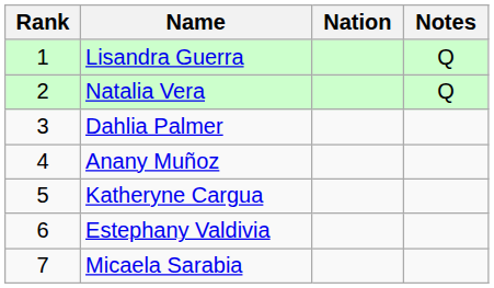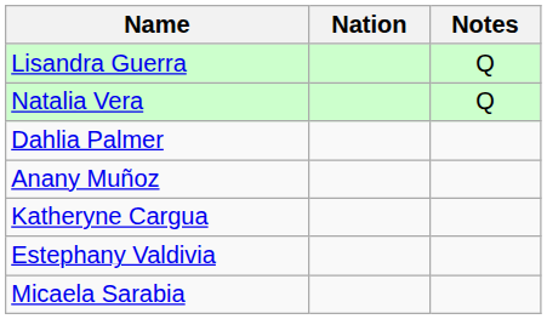- column: Rank | 1 | 2 | 3 | 4 | 5 | 6 | 7
